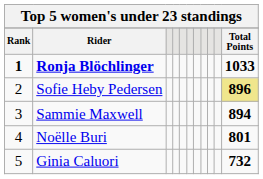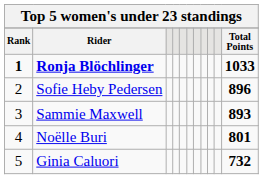Sofie Heby Pedersen | Total Points: khaki background -> no background
Sammie Maxwell | Total Points: 894 -> 893
